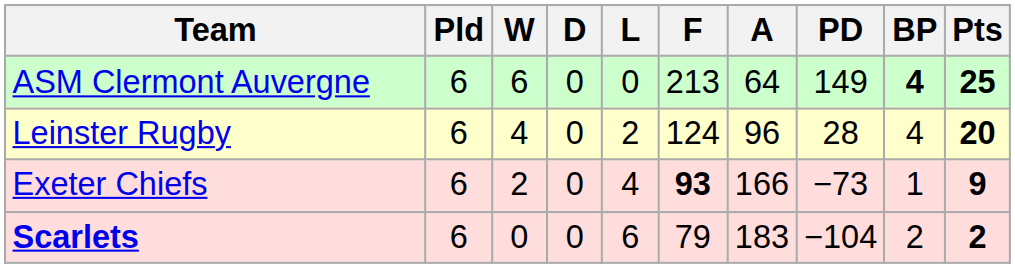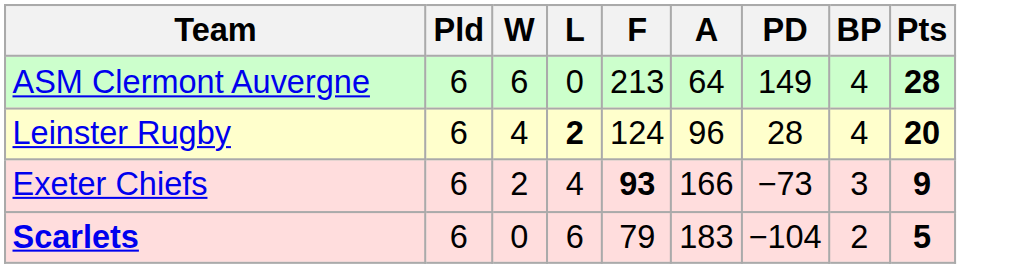- column: D | 0 | 0 | 0 | 0
ASM Clermont Auvergne | BP: bold -> normal
ASM Clermont Auvergne | Pts: 25 -> 28
Leinster Rugby | L: normal -> bold
Exeter Chiefs | BP: 1 -> 3
Scarlets | Pts: 2 -> 5
